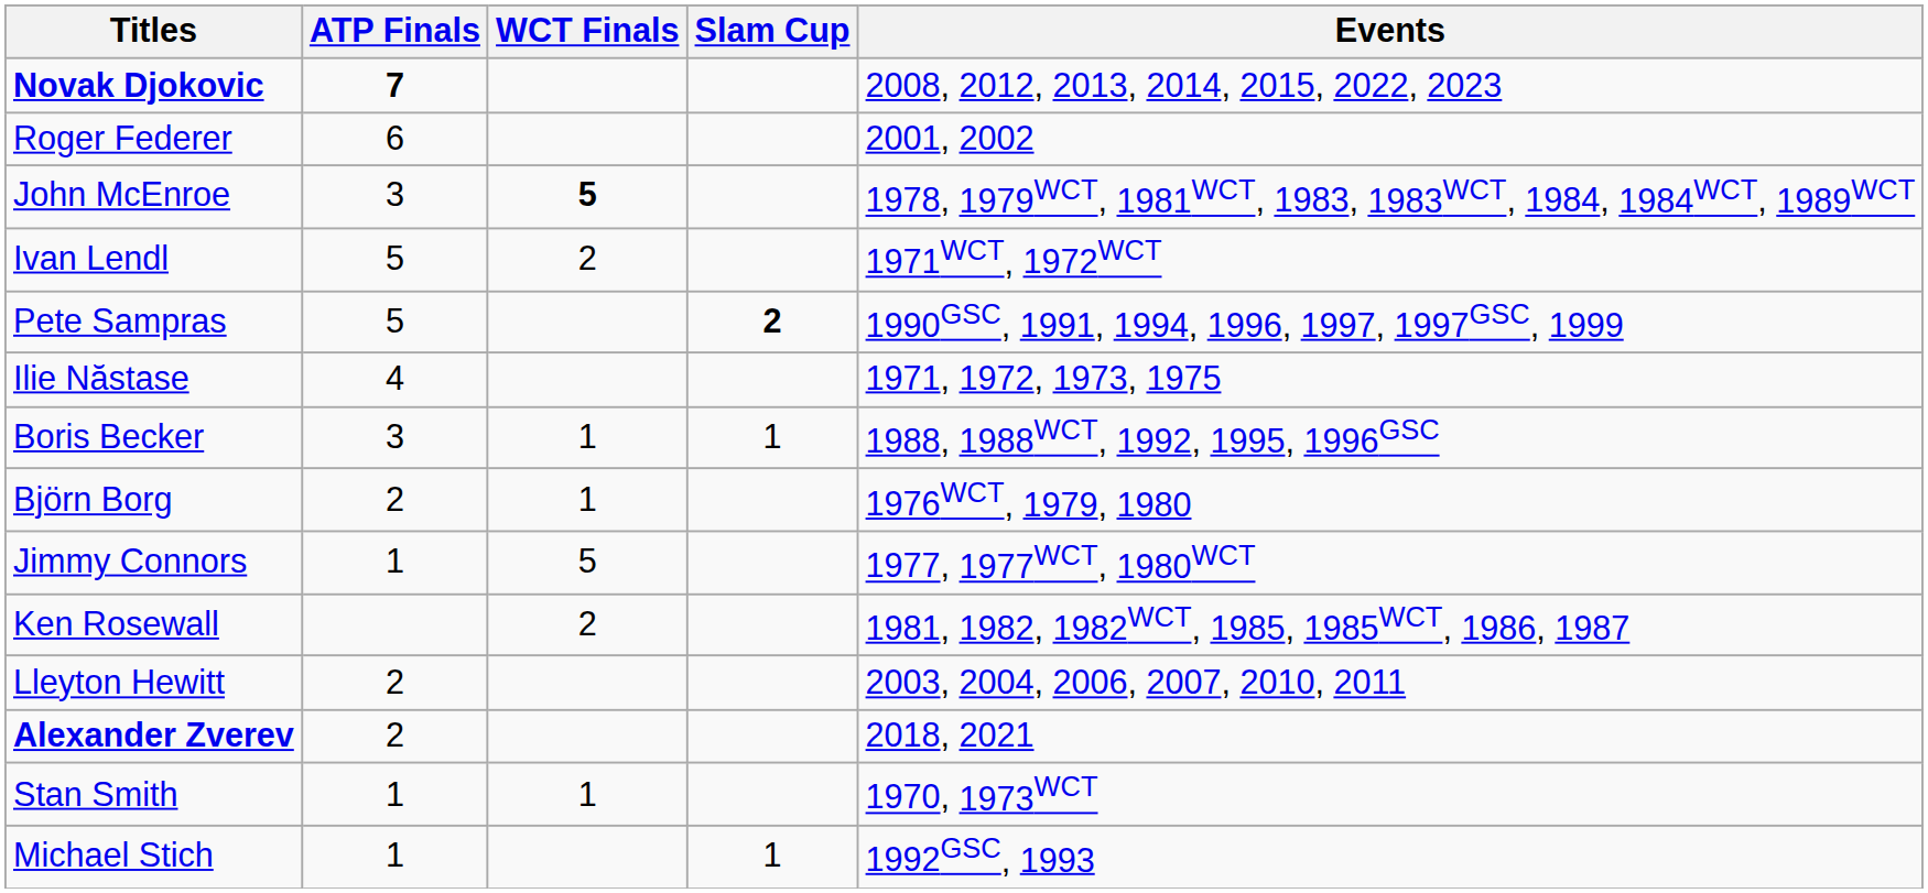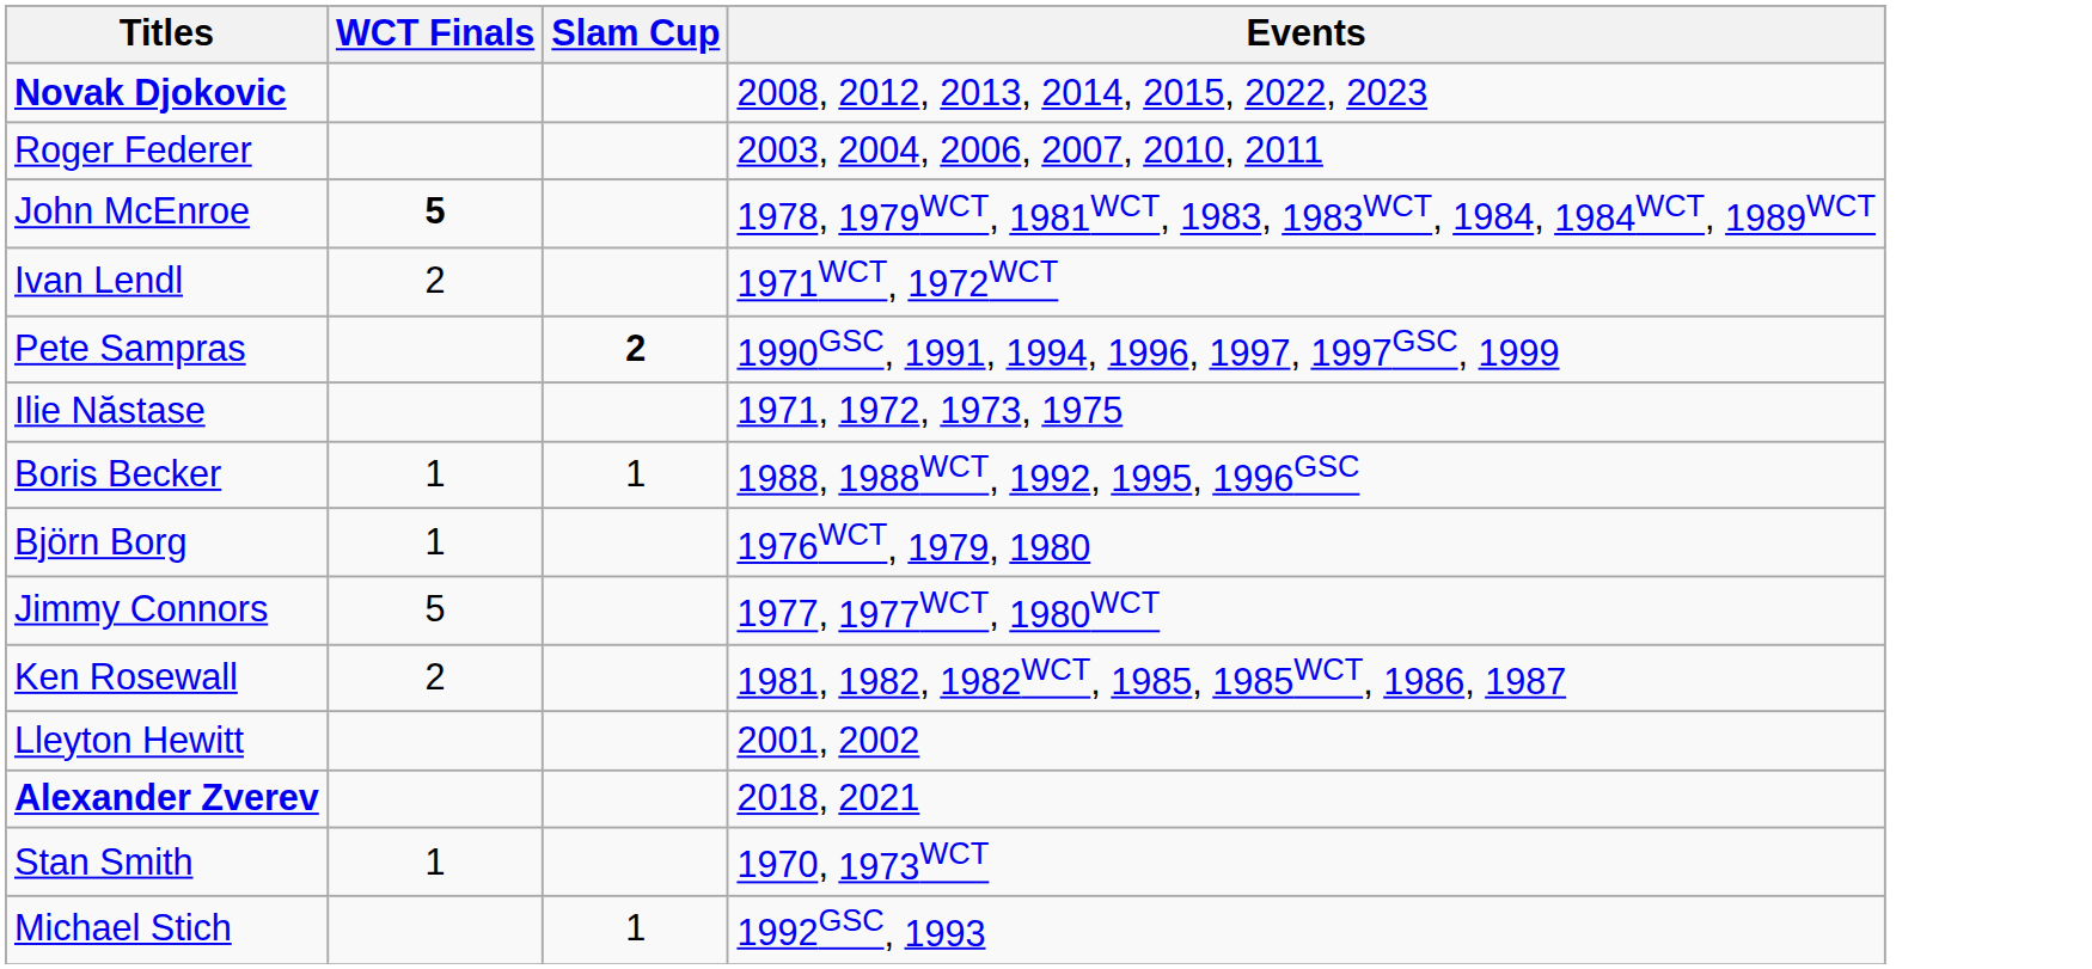- column: ATP Finals | 7 | 6 | 3 | 5 | 5 | 4 | 3 | 2 | 1 | 2 | 2 | 1 | 1
Roger Federer | Events: 2001, 2002 -> 2003, 2004, 2006, 2007, 2010, 2011
Lleyton Hewitt | Events: 2003, 2004, 2006, 2007, 2010, 2011 -> 2001, 2002
